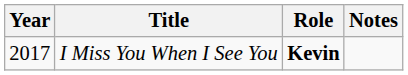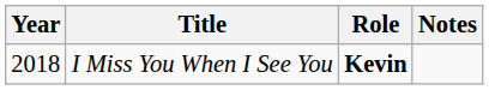I Miss You When I See You | Year: 2017 -> 2018
